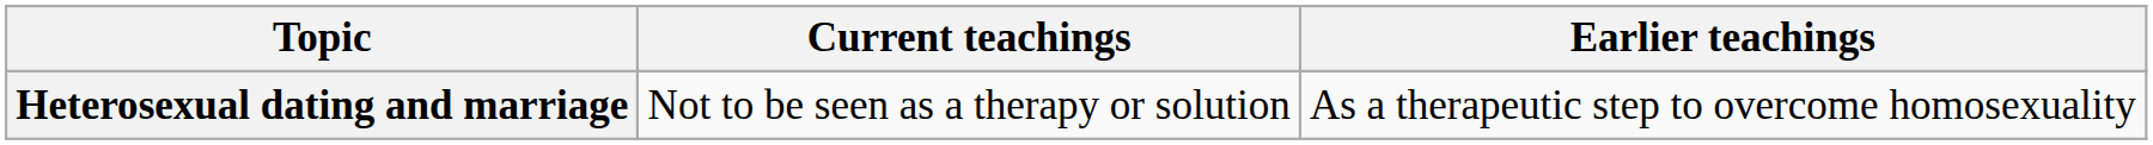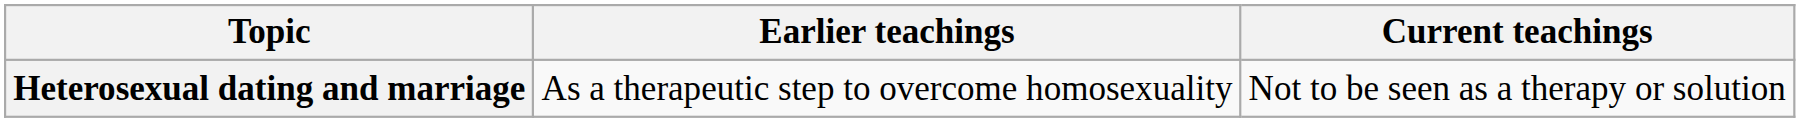columns swapped: Earlier teachings <-> Current teachings
